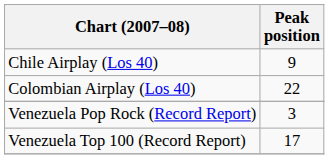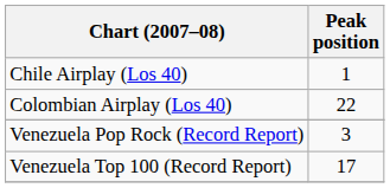Chile Airplay (Los 40) | Peak position: 9 -> 1
